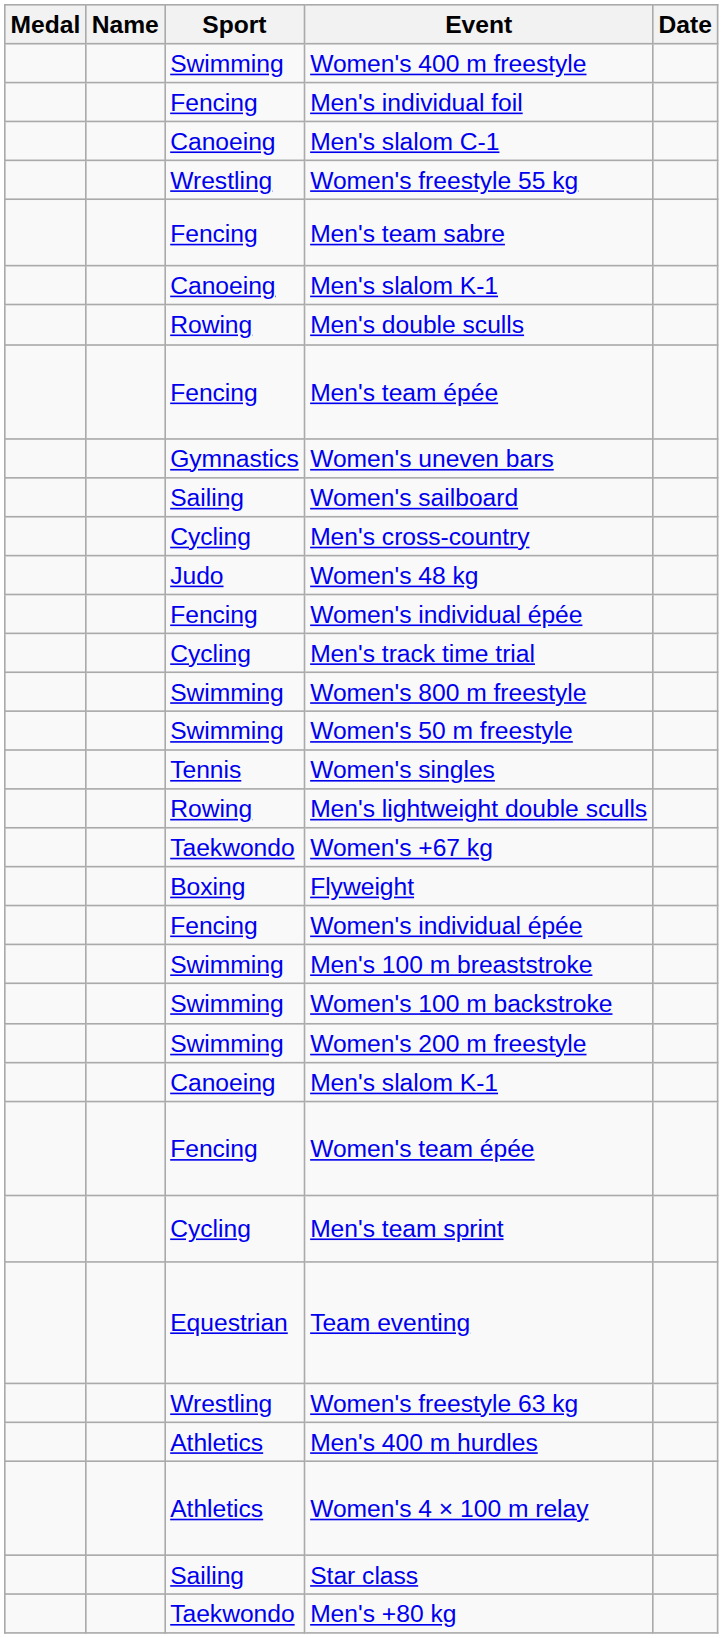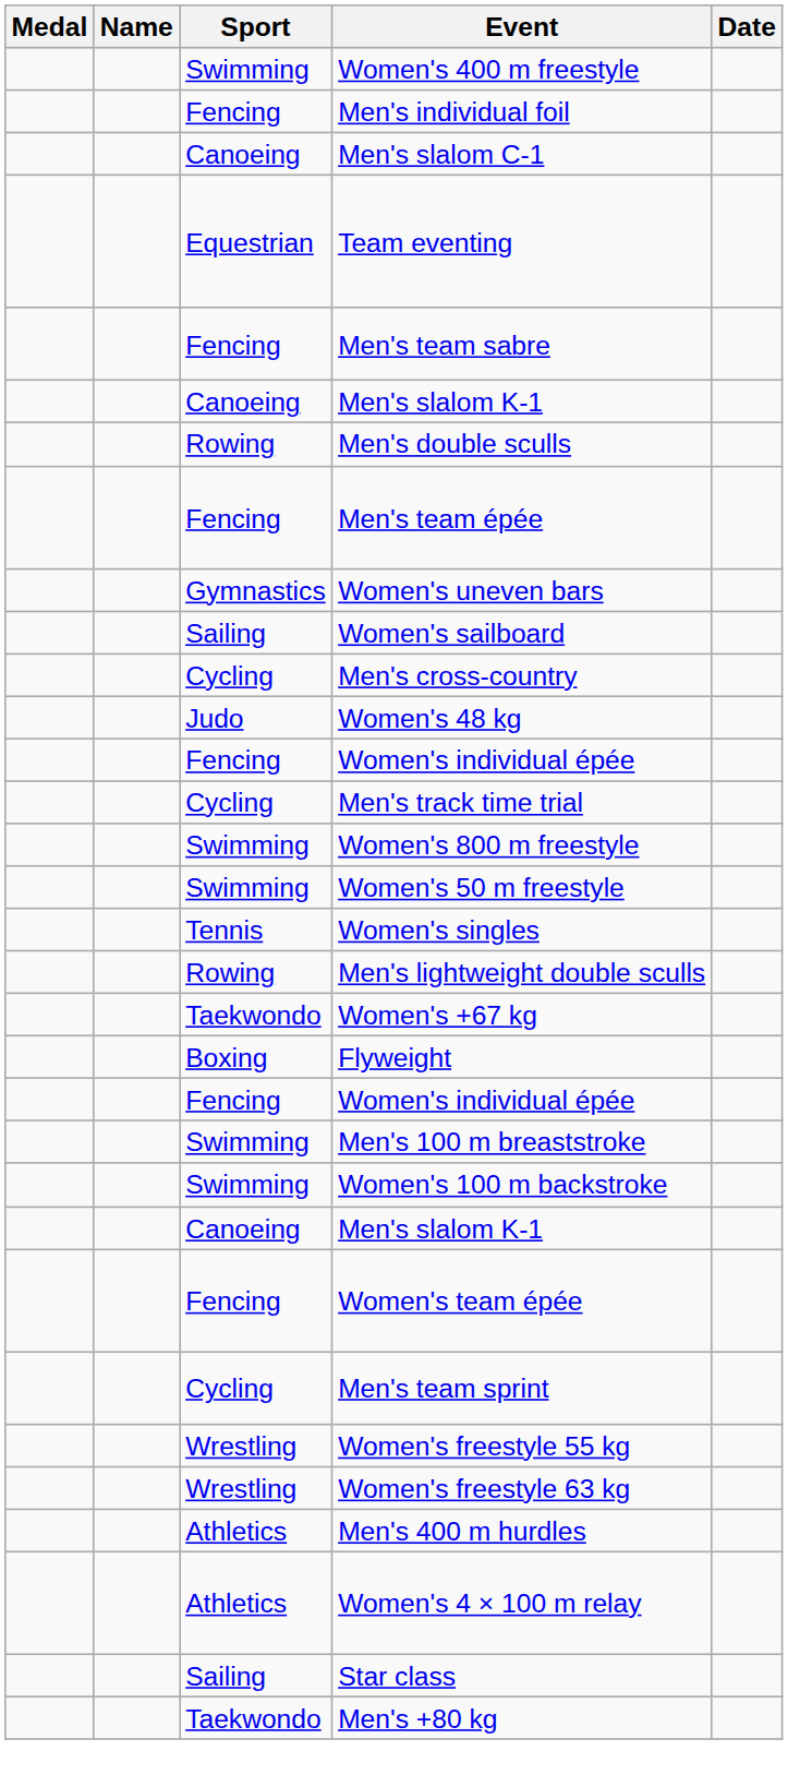rows swapped: Team eventing <-> Women's freestyle 55 kg
- row: Swimming | Women's 200 m freestyle
